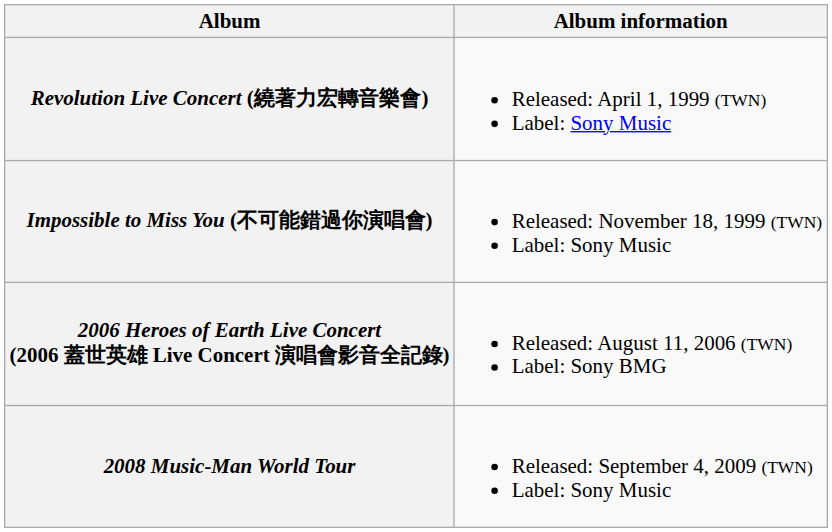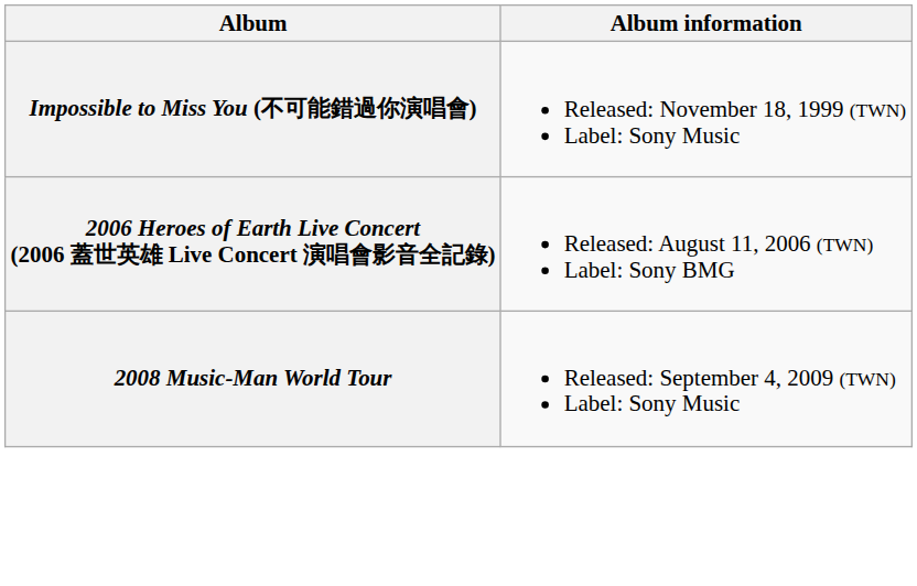- row: Revolution Live Concert (繞著力宏轉音樂會) | Released: April 1, 1999 (TWN) Label: Sony Music
